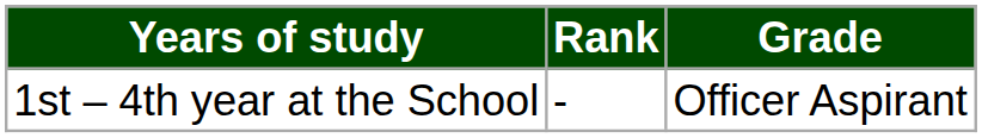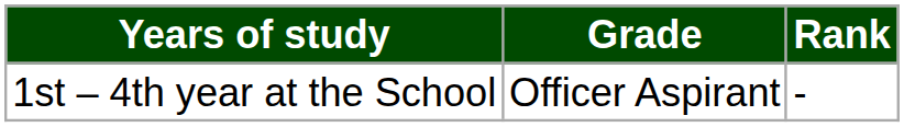columns swapped: Grade <-> Rank
